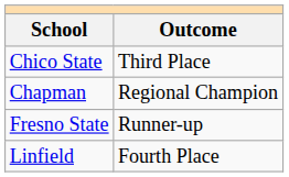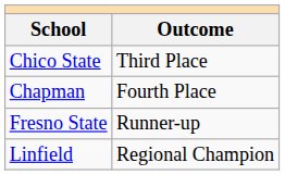Chapman | Outcome: Regional Champion -> Fourth Place
Linfield | Outcome: Fourth Place -> Regional Champion
